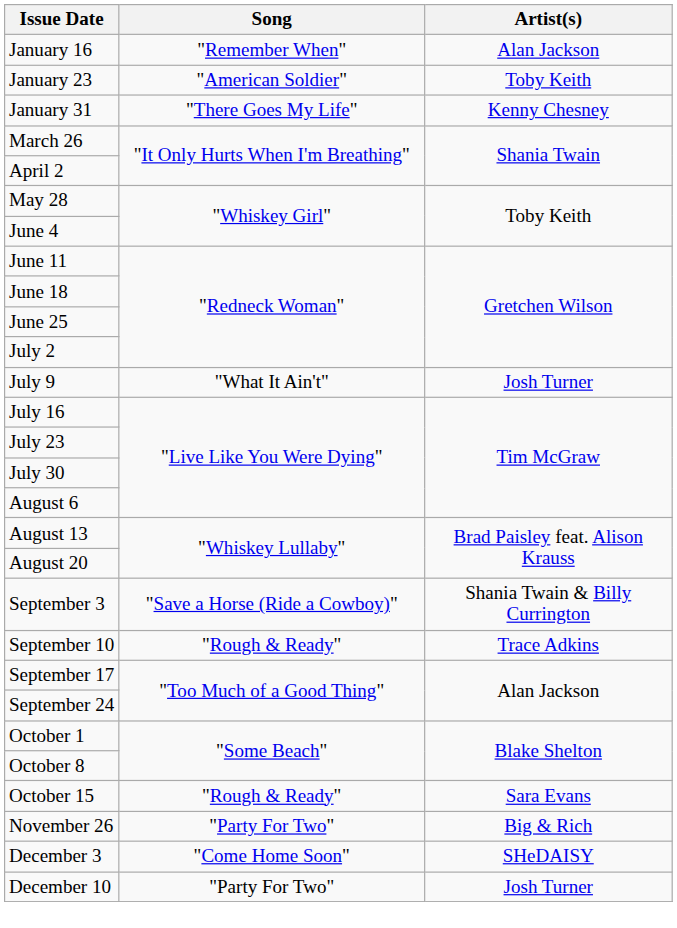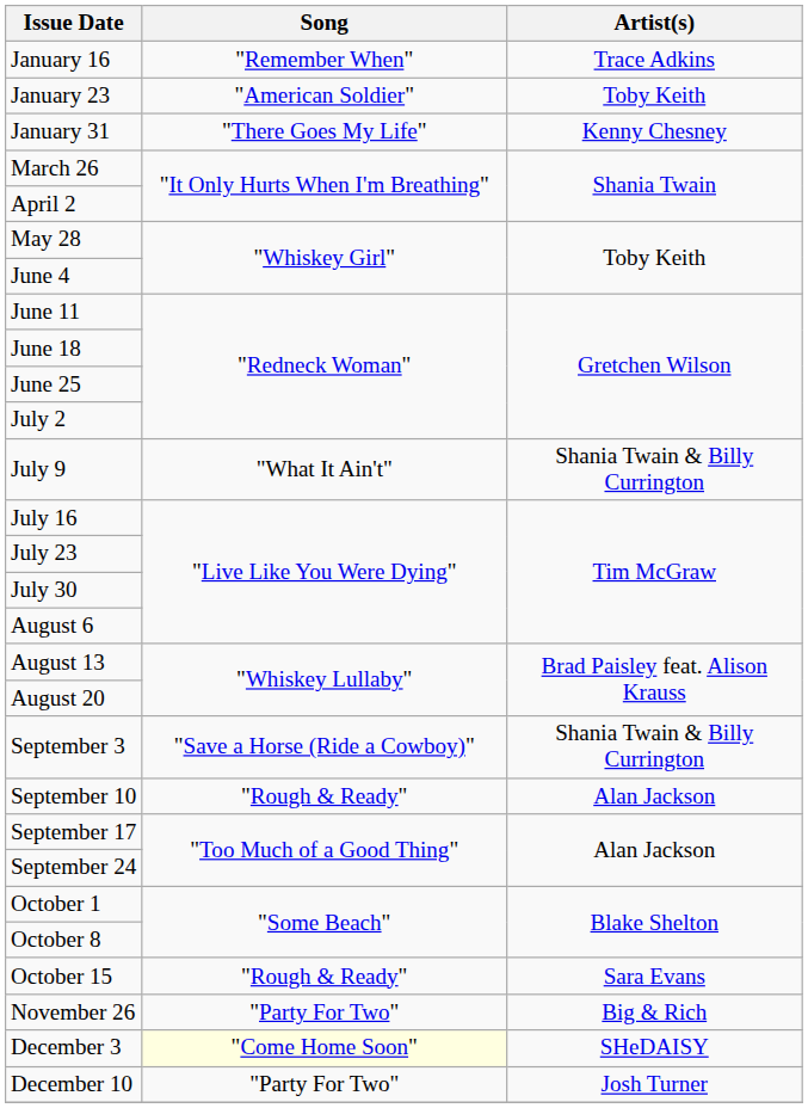January 16 | Artist(s): Alan Jackson -> Trace Adkins
July 9 | Artist(s): Josh Turner -> Shania Twain & Billy Currington
September 10 | Artist(s): Trace Adkins -> Alan Jackson
December 3 | Song: no background -> lightyellow background
